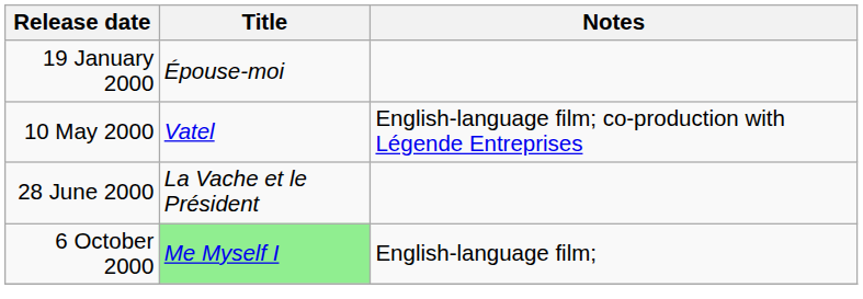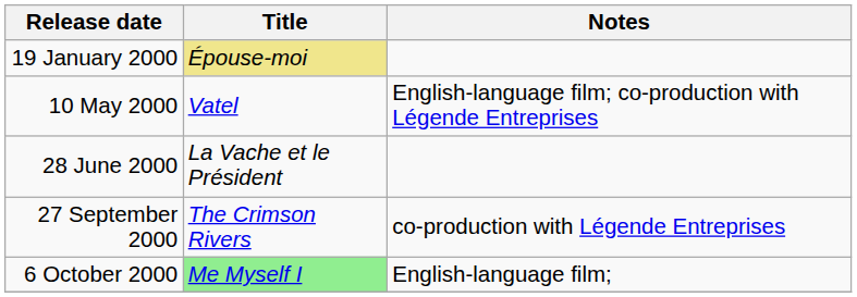19 January 2000 | Title: no background -> khaki background
+ row: 27 September 2000 | The Crimson Rivers | co-production with Légende Entreprises
